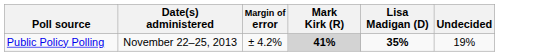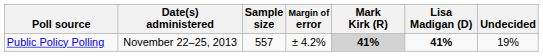+ column: Sample size | 557
Public Policy Polling | Lisa Madigan (D): 35% -> 41%
